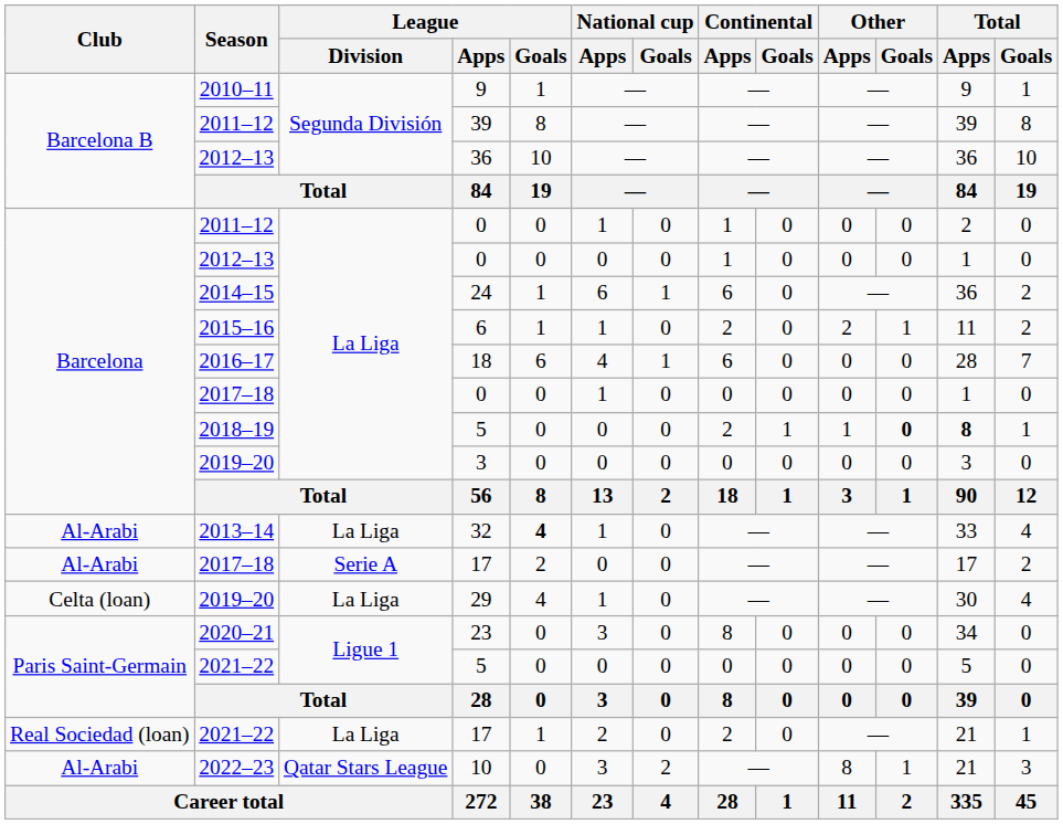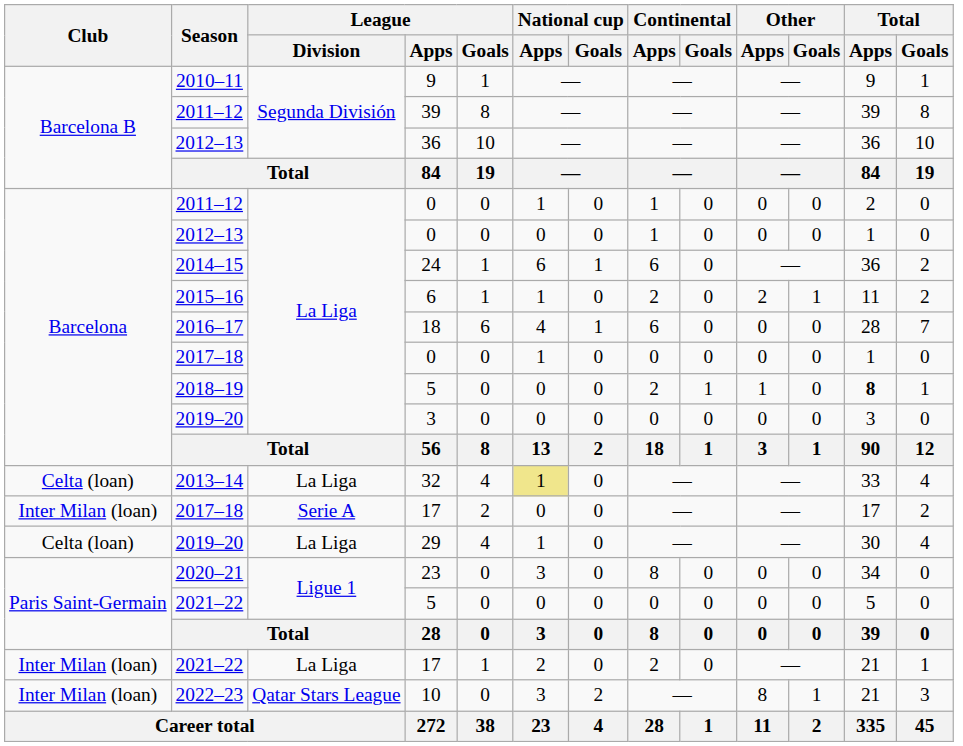2018–19 | Other / Goals: bold -> normal
2013–14 | Club: Al-Arabi -> Celta (loan)
2013–14 | National cup / Apps: bold -> normal
2013–14 | National cup / Goals: no background -> khaki background
2017–18 / Serie A | Club: Al-Arabi -> Inter Milan (loan)
2021–22 / La Liga | Club: Real Sociedad (loan) -> Inter Milan (loan)
2022–23 | Club: Al-Arabi -> Inter Milan (loan)
